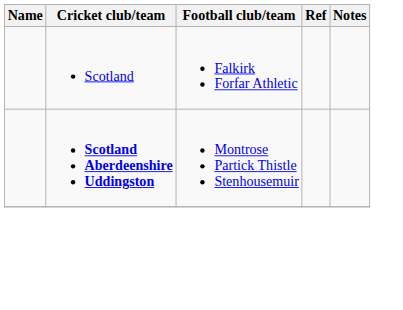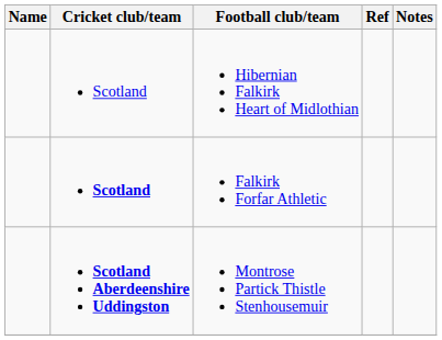+ row: Scotland | Hibernian Falkirk Heart of Midlothian
Falkirk Forfar Athletic | Cricket club/team: normal -> bold
